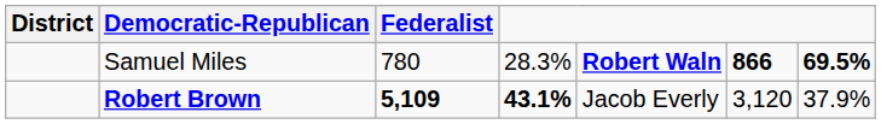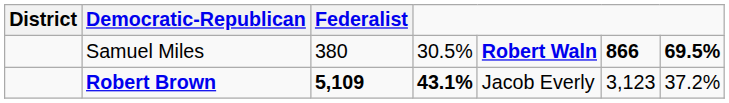Samuel Miles | Federalist: 780 -> 380
Samuel Miles | column 4: 28.3% -> 30.5%
Robert Brown | column 6: 3,120 -> 3,123
Robert Brown | column 7: 37.9% -> 37.2%
